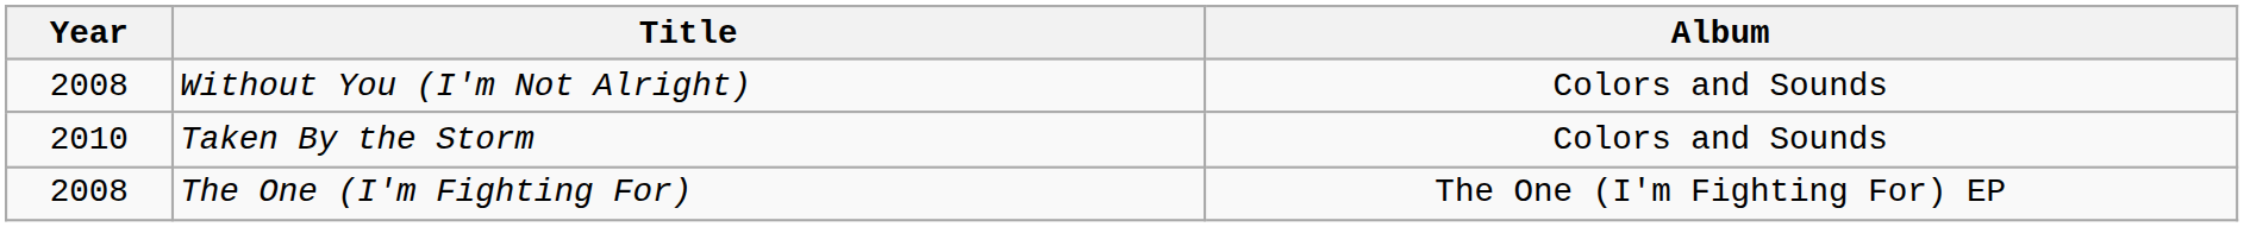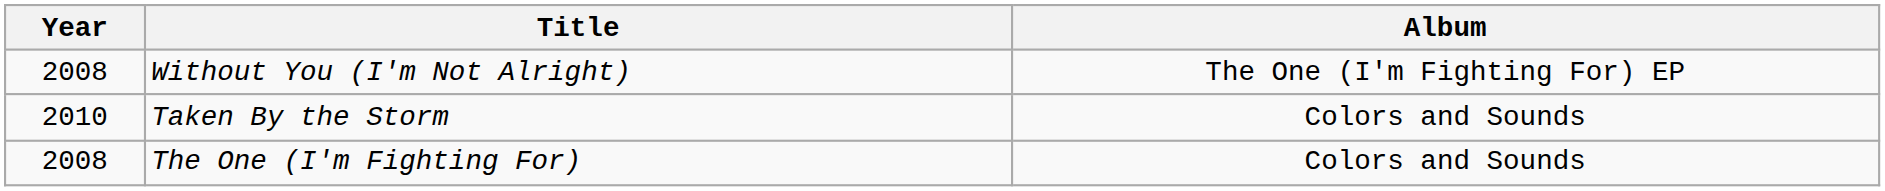Without You (I'm Not Alright) | Album: Colors and Sounds -> The One (I'm Fighting For) EP
The One (I'm Fighting For) | Album: The One (I'm Fighting For) EP -> Colors and Sounds
